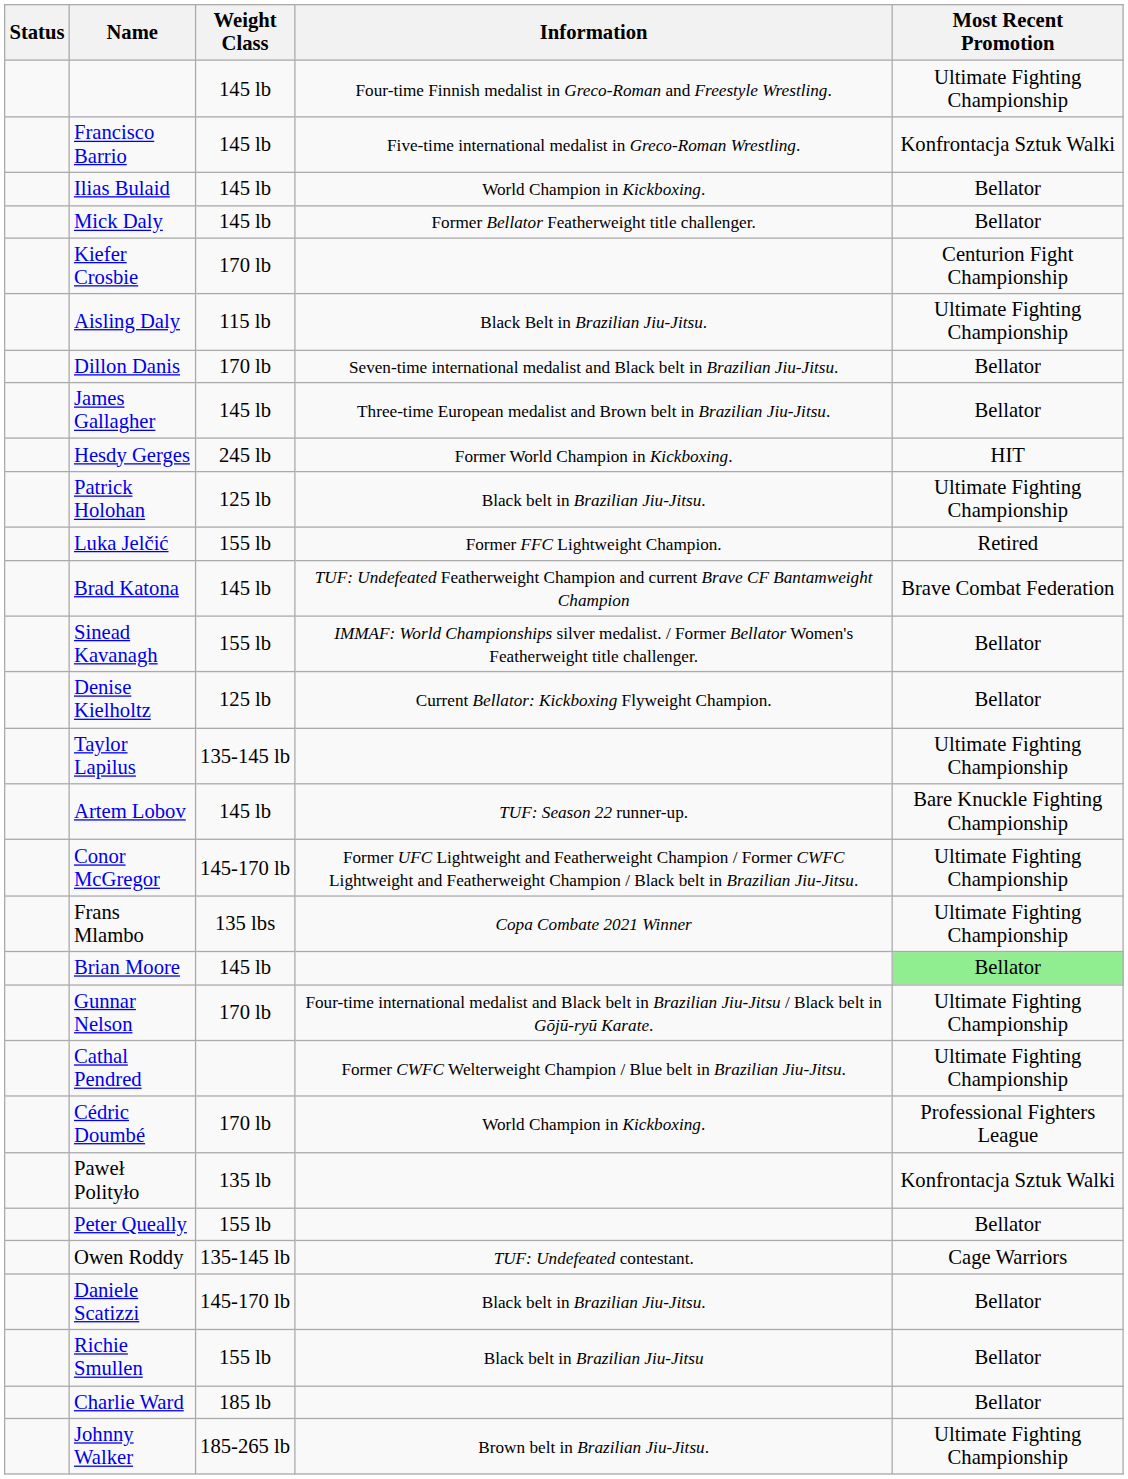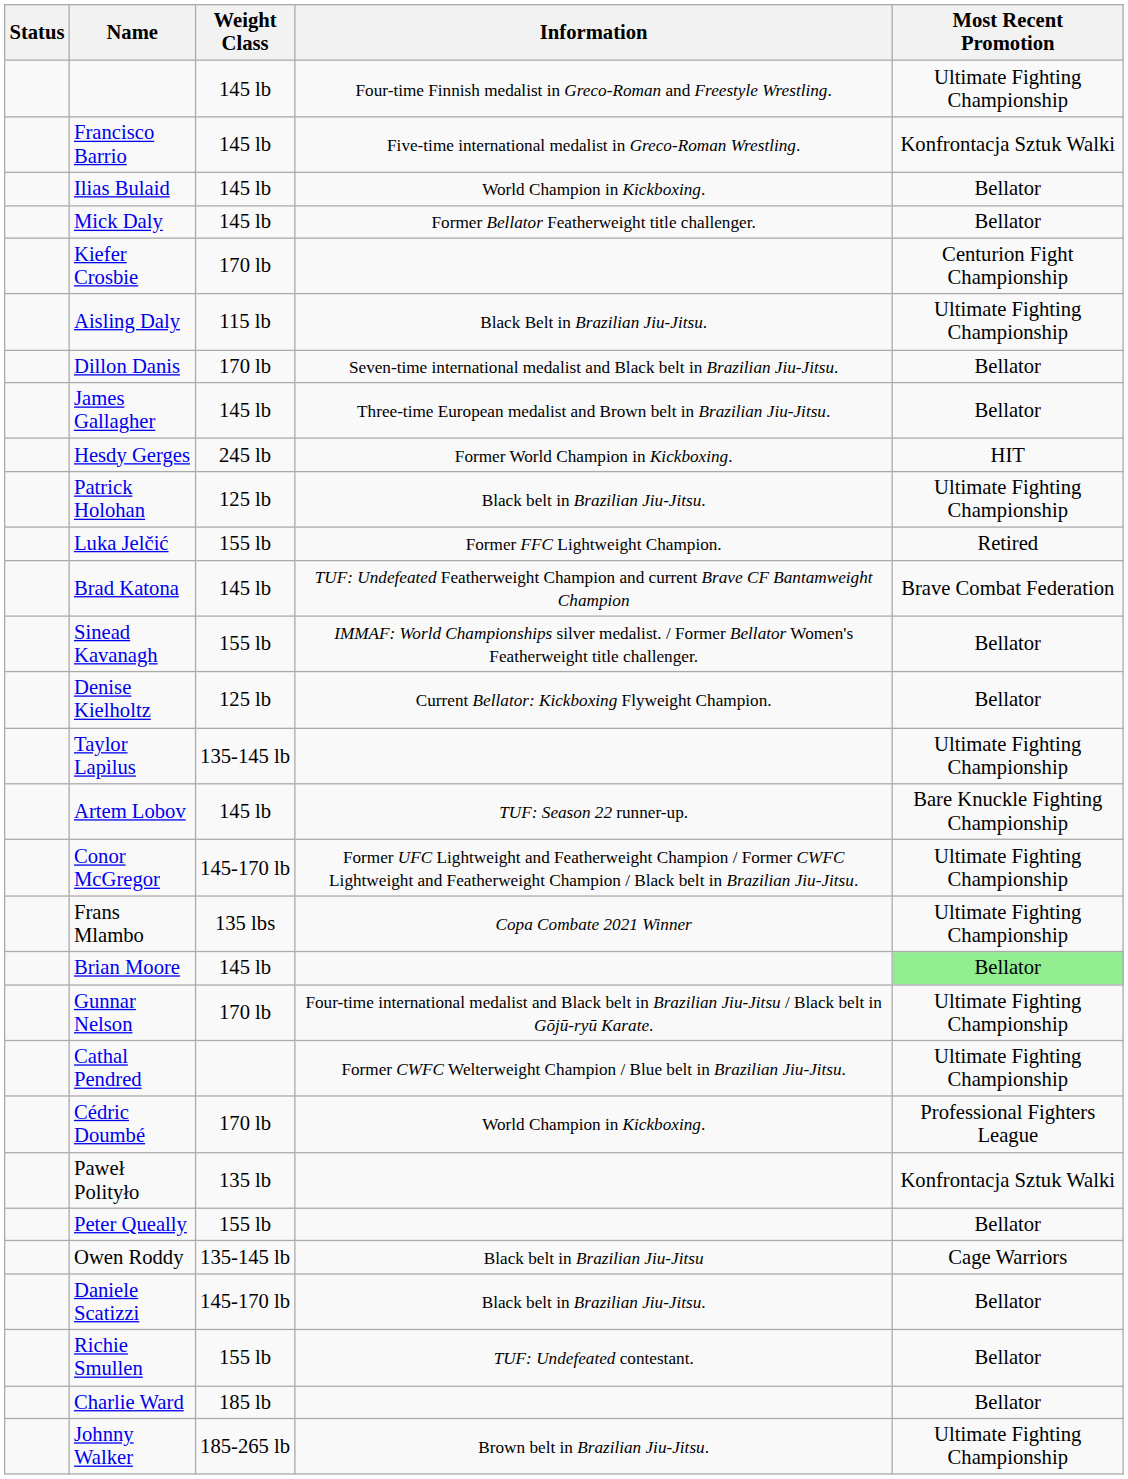Owen Roddy | Information: TUF: Undefeated contestant. -> Black belt in Brazilian Jiu-Jitsu
Richie Smullen | Information: Black belt in Brazilian Jiu-Jitsu -> TUF: Undefeated contestant.
